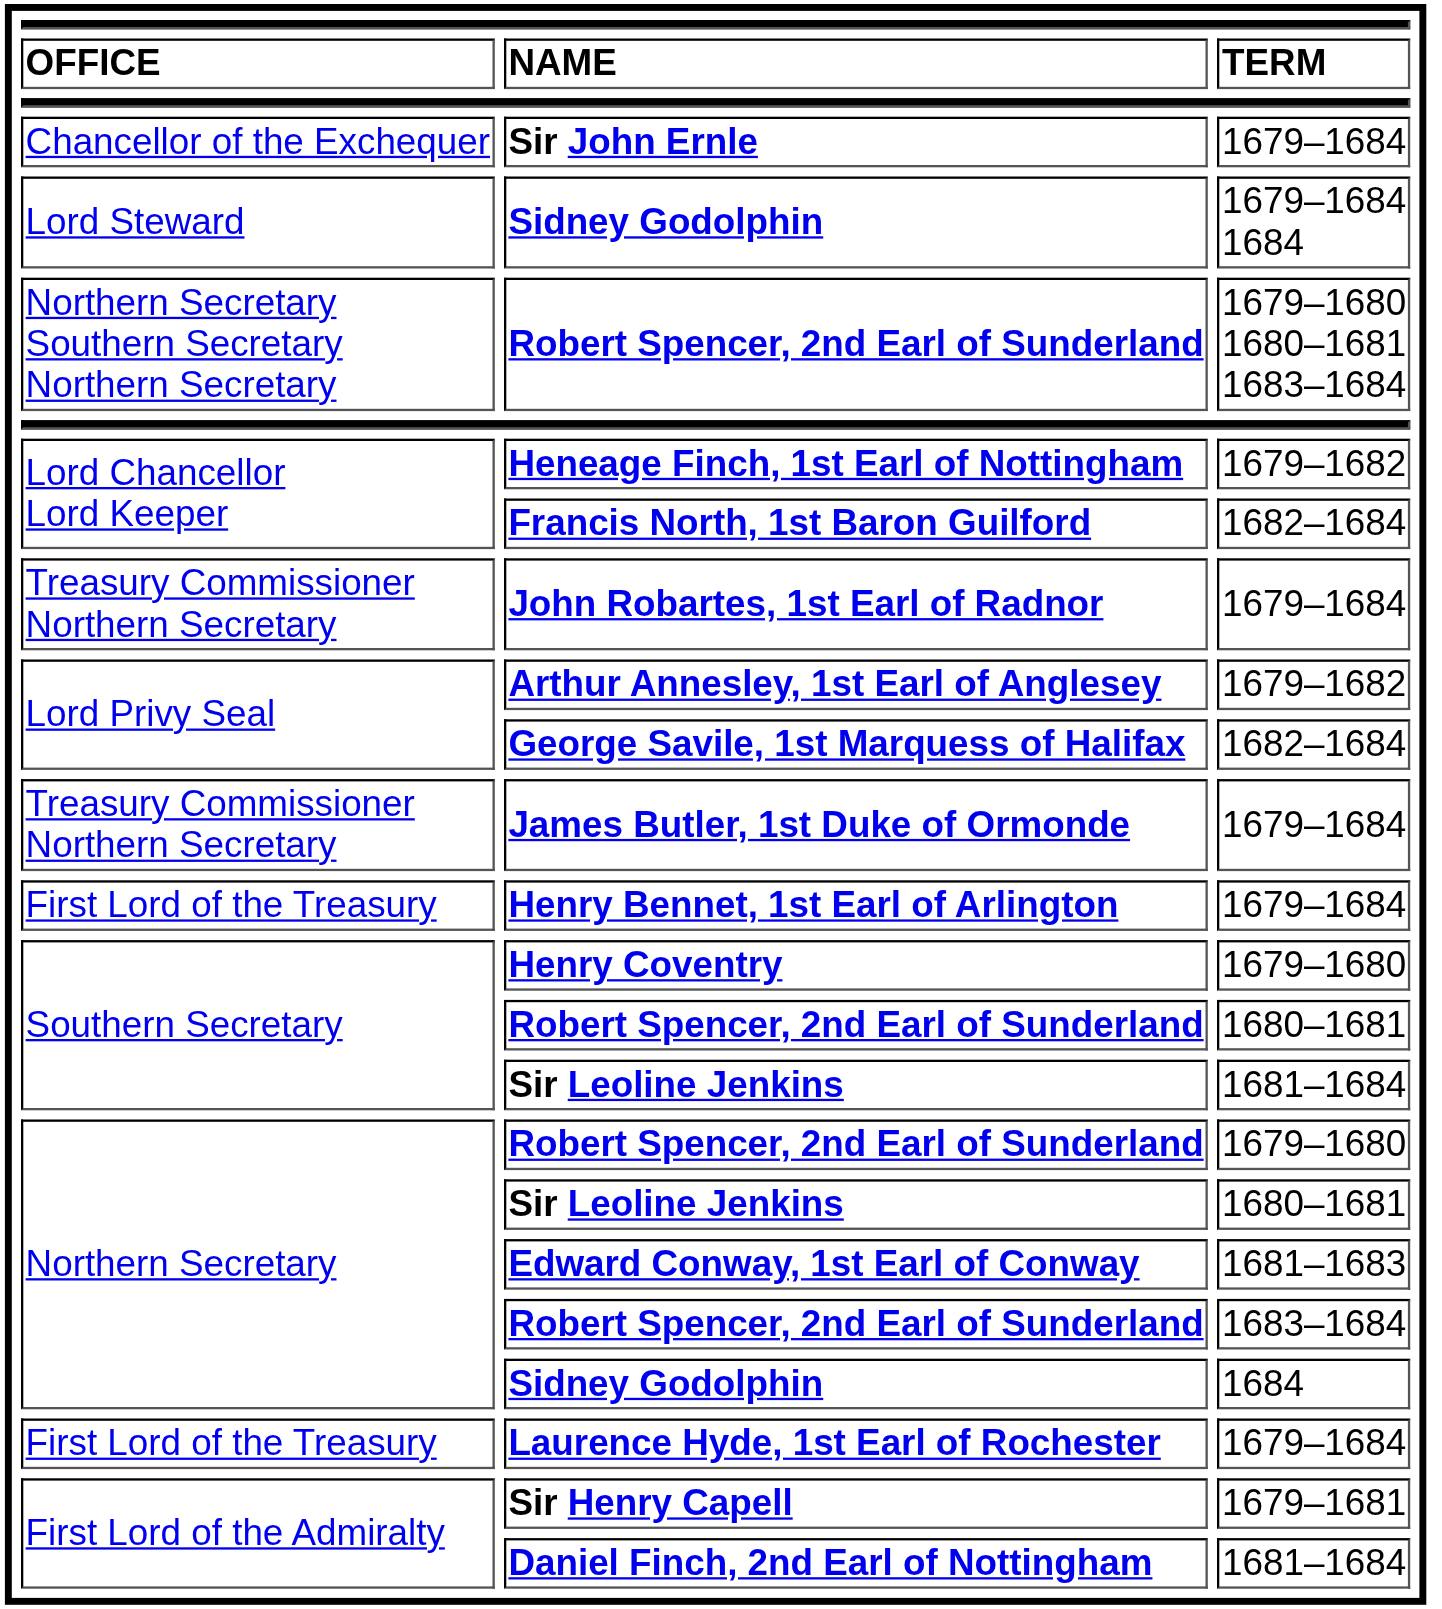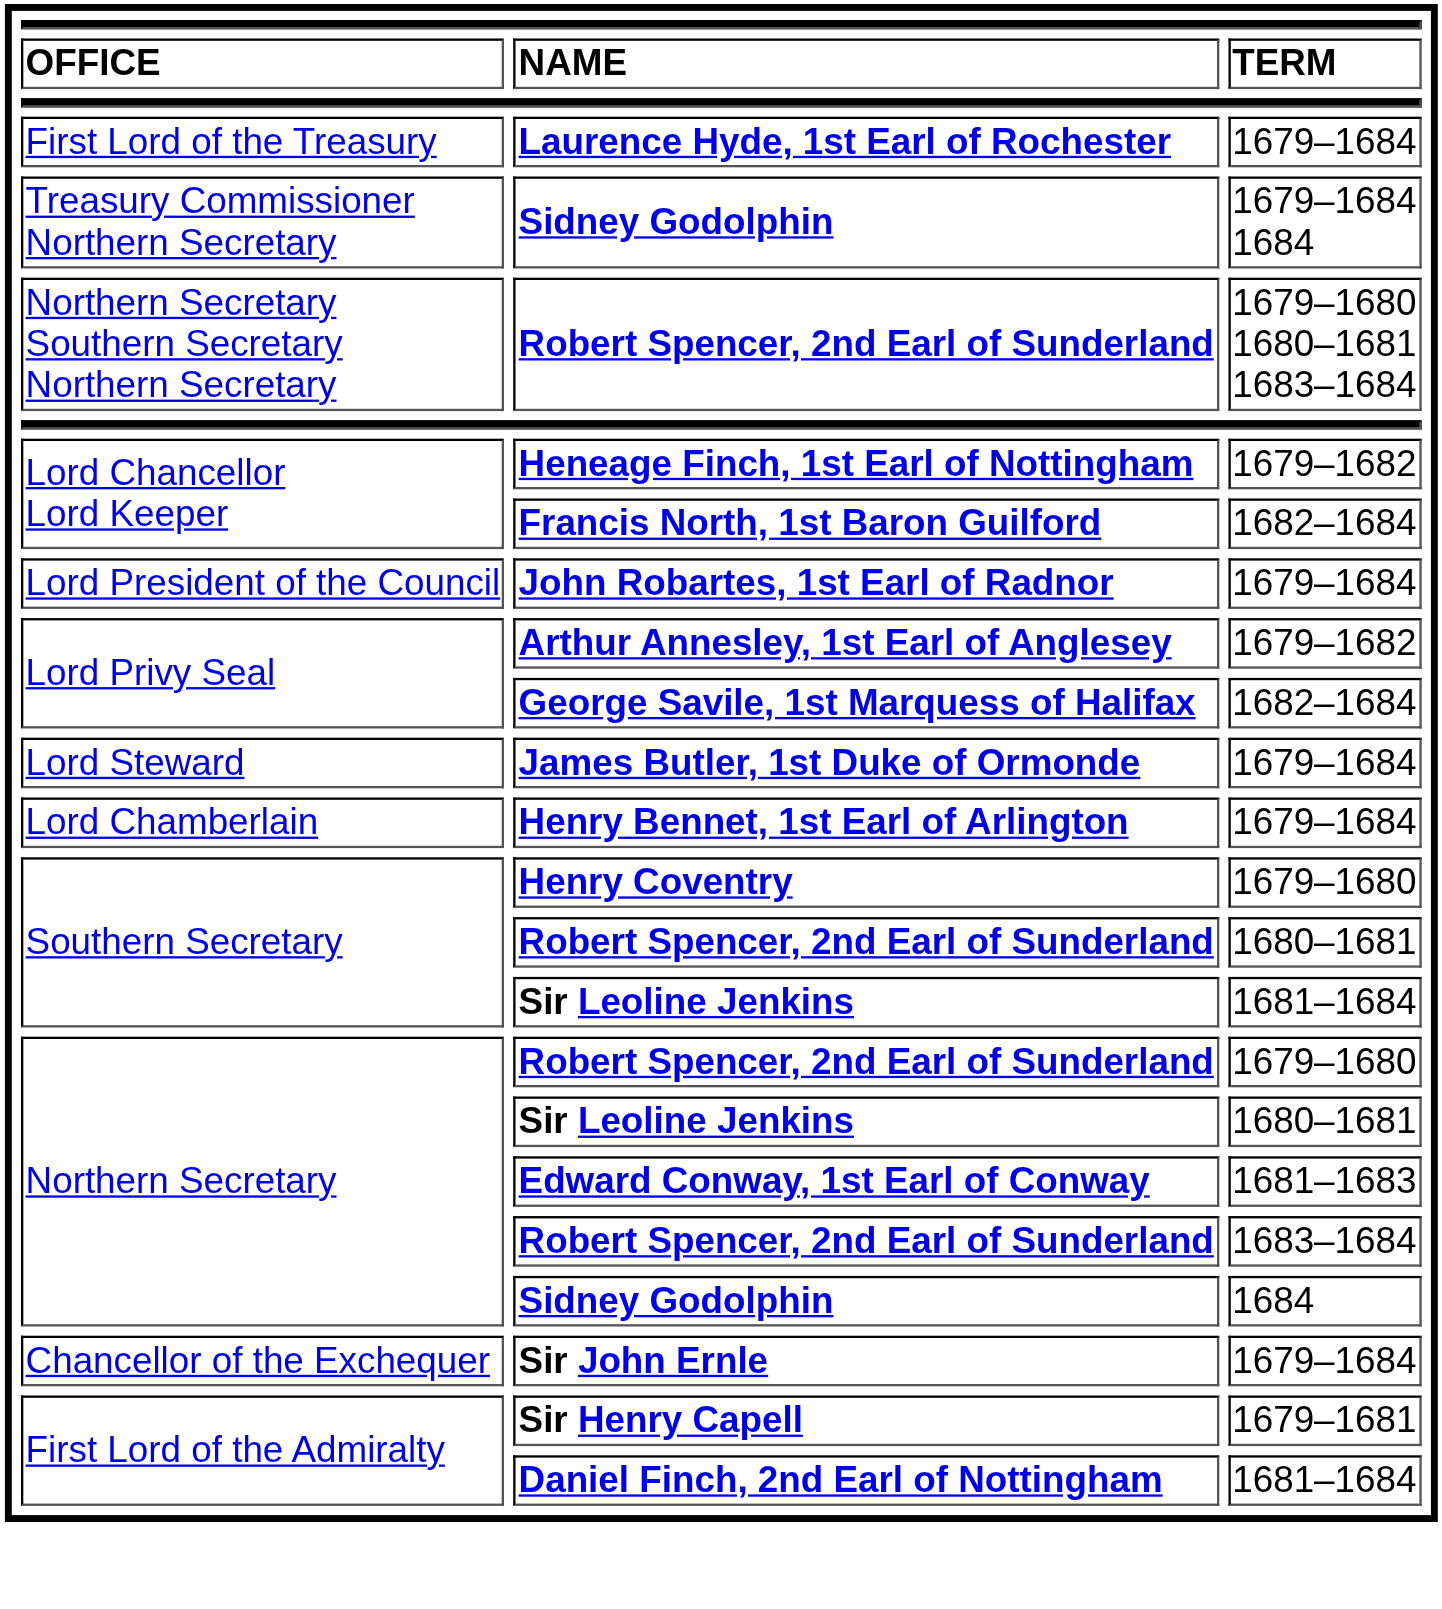rows swapped: Laurence Hyde, 1st Earl of Rochester <-> Sir John Ernle
Sidney Godolphin / 1679–1684 1684 | OFFICE: Lord Steward -> Treasury Commissioner Northern Secretary
John Robartes, 1st Earl of Radnor | OFFICE: Treasury Commissioner Northern Secretary -> Lord President of the Council
James Butler, 1st Duke of Ormonde | OFFICE: Treasury Commissioner Northern Secretary -> Lord Steward
Henry Bennet, 1st Earl of Arlington | OFFICE: First Lord of the Treasury -> Lord Chamberlain
